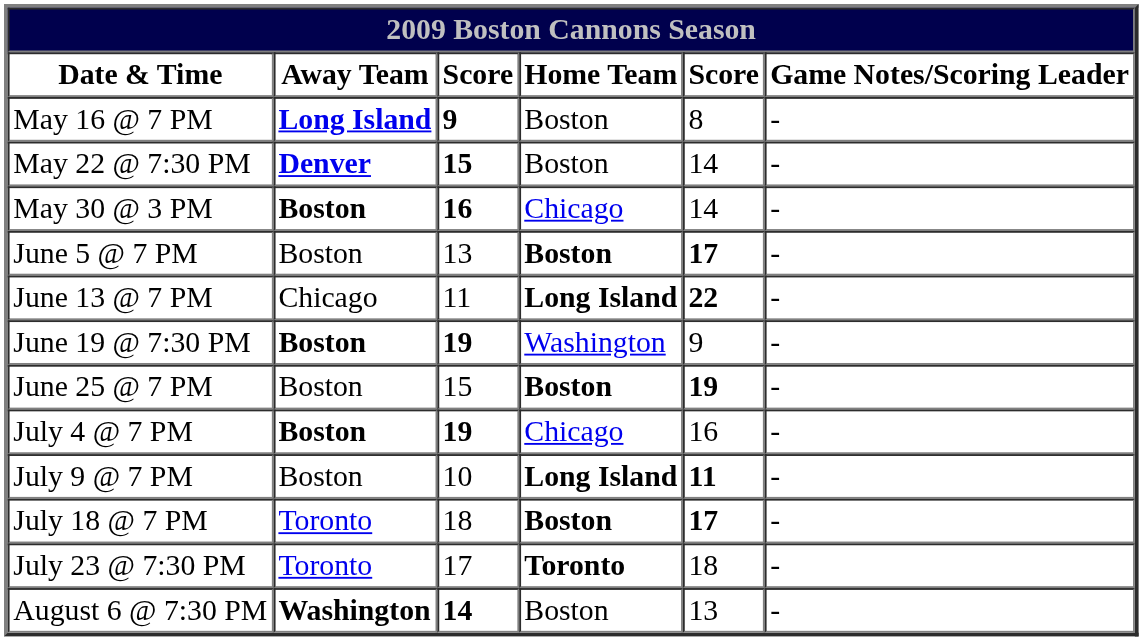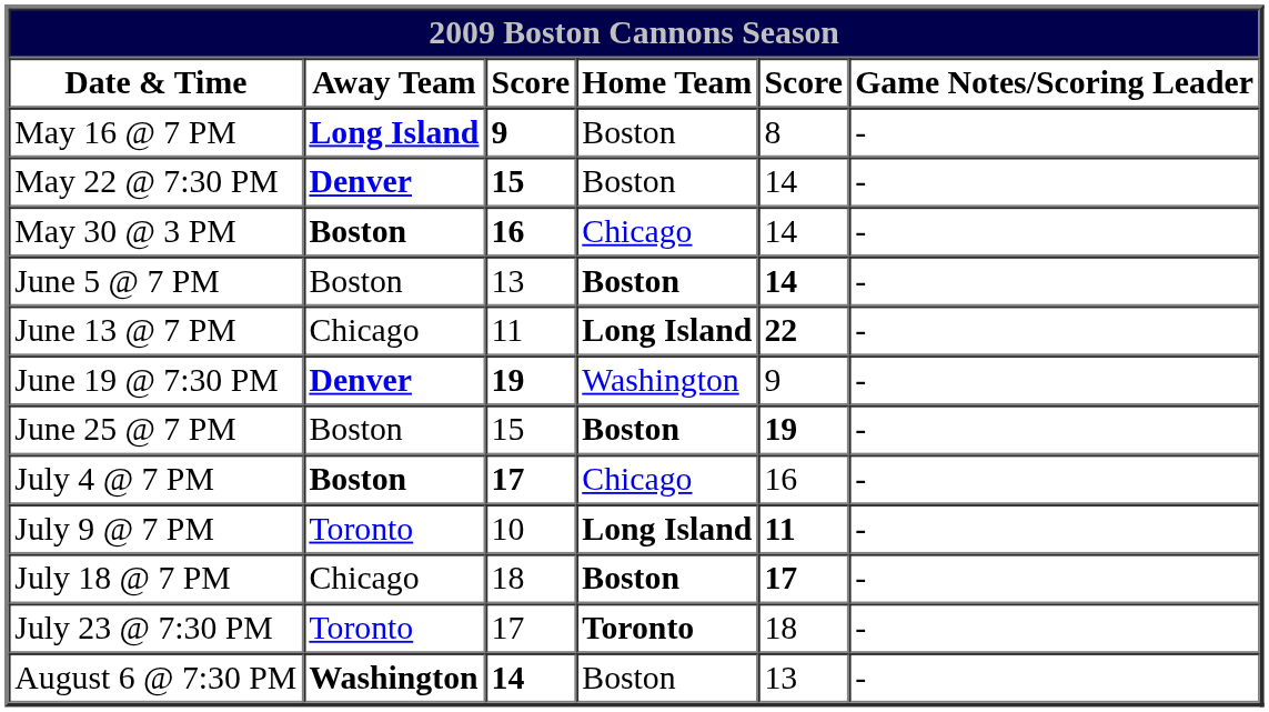June 5 @ 7 PM | column 5: 17 -> 14
June 19 @ 7:30 PM | Away Team: Boston -> Denver
July 4 @ 7 PM | column 3: 19 -> 17
July 9 @ 7 PM | Away Team: Boston -> Toronto
July 18 @ 7 PM | Away Team: Toronto -> Chicago
